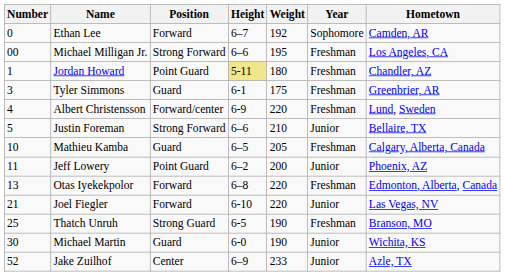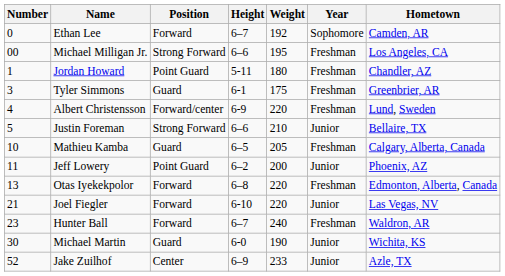Jordan Howard | Height: khaki background -> no background
+ row: 23 | Hunter Ball | Forward | 6–7 | 240 | Freshman | Waldron, AR
- row: 25 | Thatch Unruh | Strong Guard | 6-5 | 190 | Freshman | Branson, MO
